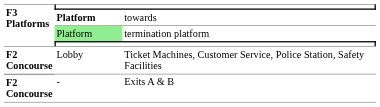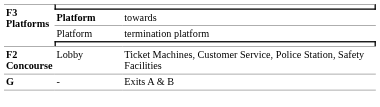termination platform | column 2: lightgreen background -> no background
Exits A & B | F3 Platforms: F2 Concourse -> G
